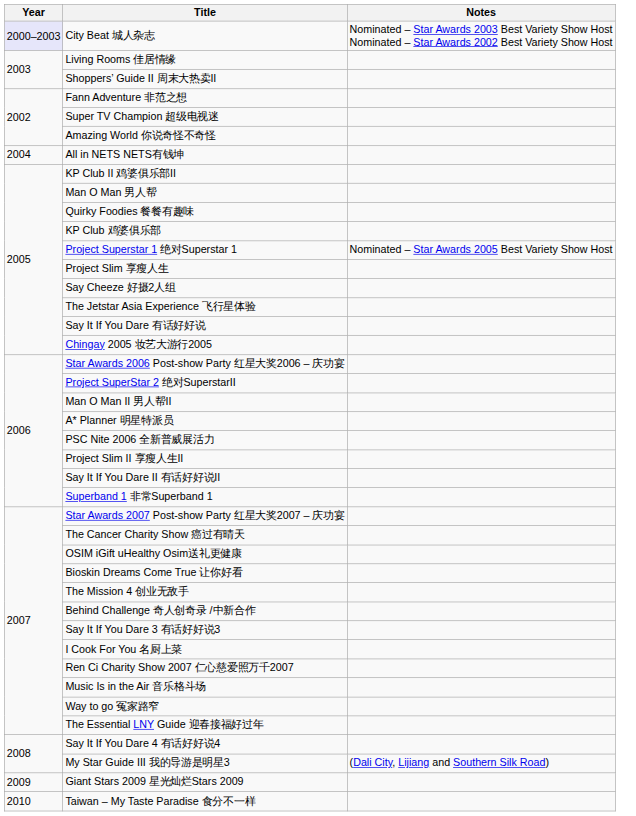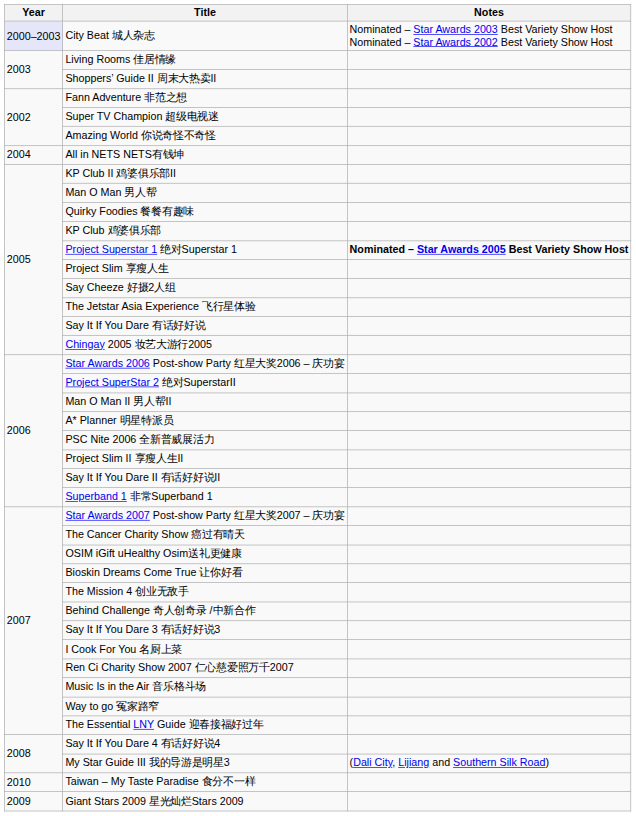Project Superstar 1 绝对Superstar 1 | Notes: normal -> bold
rows swapped: Giant Stars 2009 星光灿烂Stars 2009 <-> Taiwan – My Taste Paradise 食分不一样
